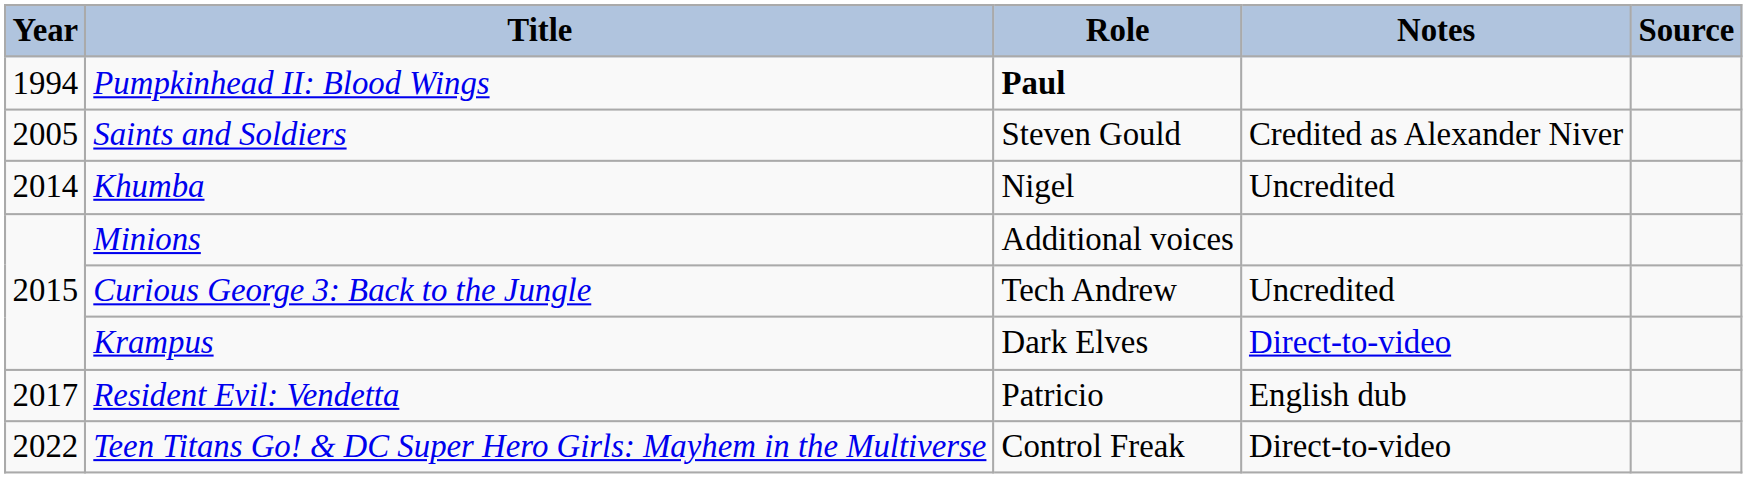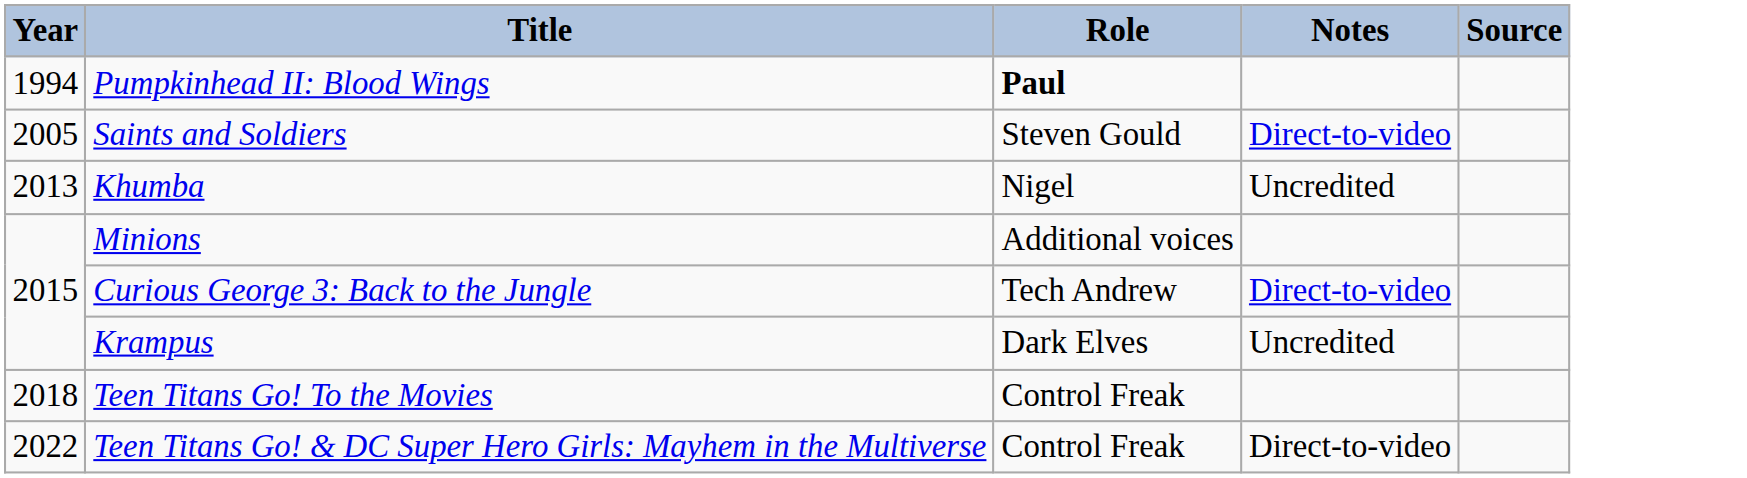Saints and Soldiers | Notes: Credited as Alexander Niver -> Direct-to-video
Khumba | Year: 2014 -> 2013
Curious George 3: Back to the Jungle | Notes: Uncredited -> Direct-to-video
Krampus | Notes: Direct-to-video -> Uncredited
- row: 2017 | Resident Evil: Vendetta | Patricio | English dub
+ row: 2018 | Teen Titans Go! To the Movies | Control Freak
